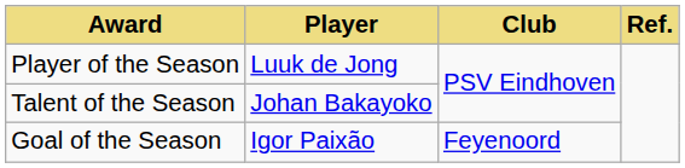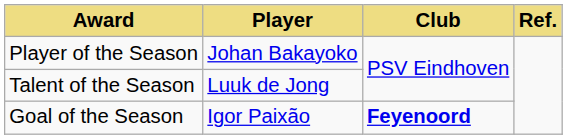Player of the Season | Player: Luuk de Jong -> Johan Bakayoko
Talent of the Season | Player: Johan Bakayoko -> Luuk de Jong
Goal of the Season | Club: normal -> bold
